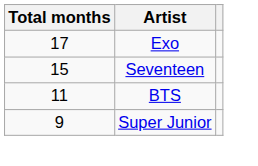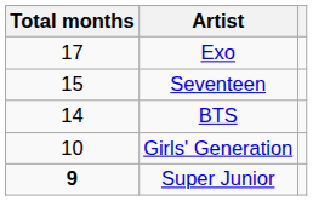BTS | Total months: 11 -> 14
+ row: 10 | Girls' Generation
Super Junior | Total months: normal -> bold
